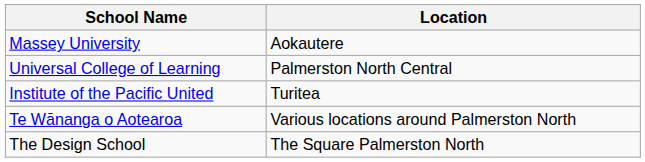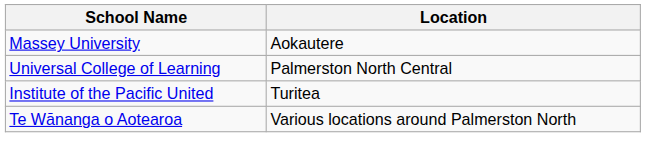- row: The Design School | The Square Palmerston North
